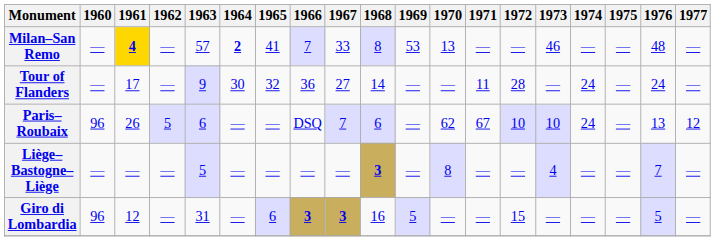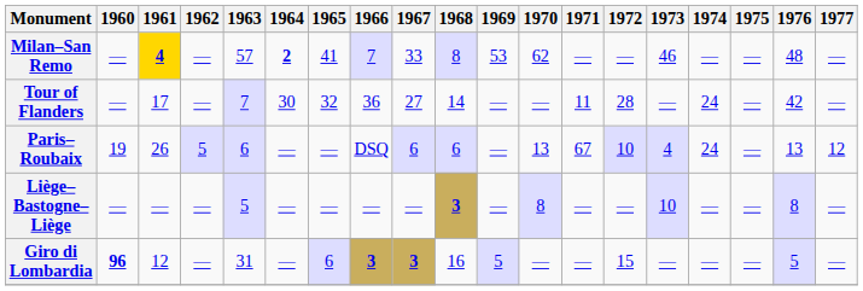Milan–San Remo | 1970: 13 -> 62
Tour of Flanders | 1963: 9 -> 7
Tour of Flanders | 1976: 24 -> 42
Paris–Roubaix | 1960: 96 -> 19
Paris–Roubaix | 1967: 7 -> 6
Paris–Roubaix | 1970: 62 -> 13
Paris–Roubaix | 1973: 10 -> 4
Liège–Bastogne–Liège | 1973: 4 -> 10
Liège–Bastogne–Liège | 1976: 7 -> 8
Giro di Lombardia | 1960: normal -> bold
